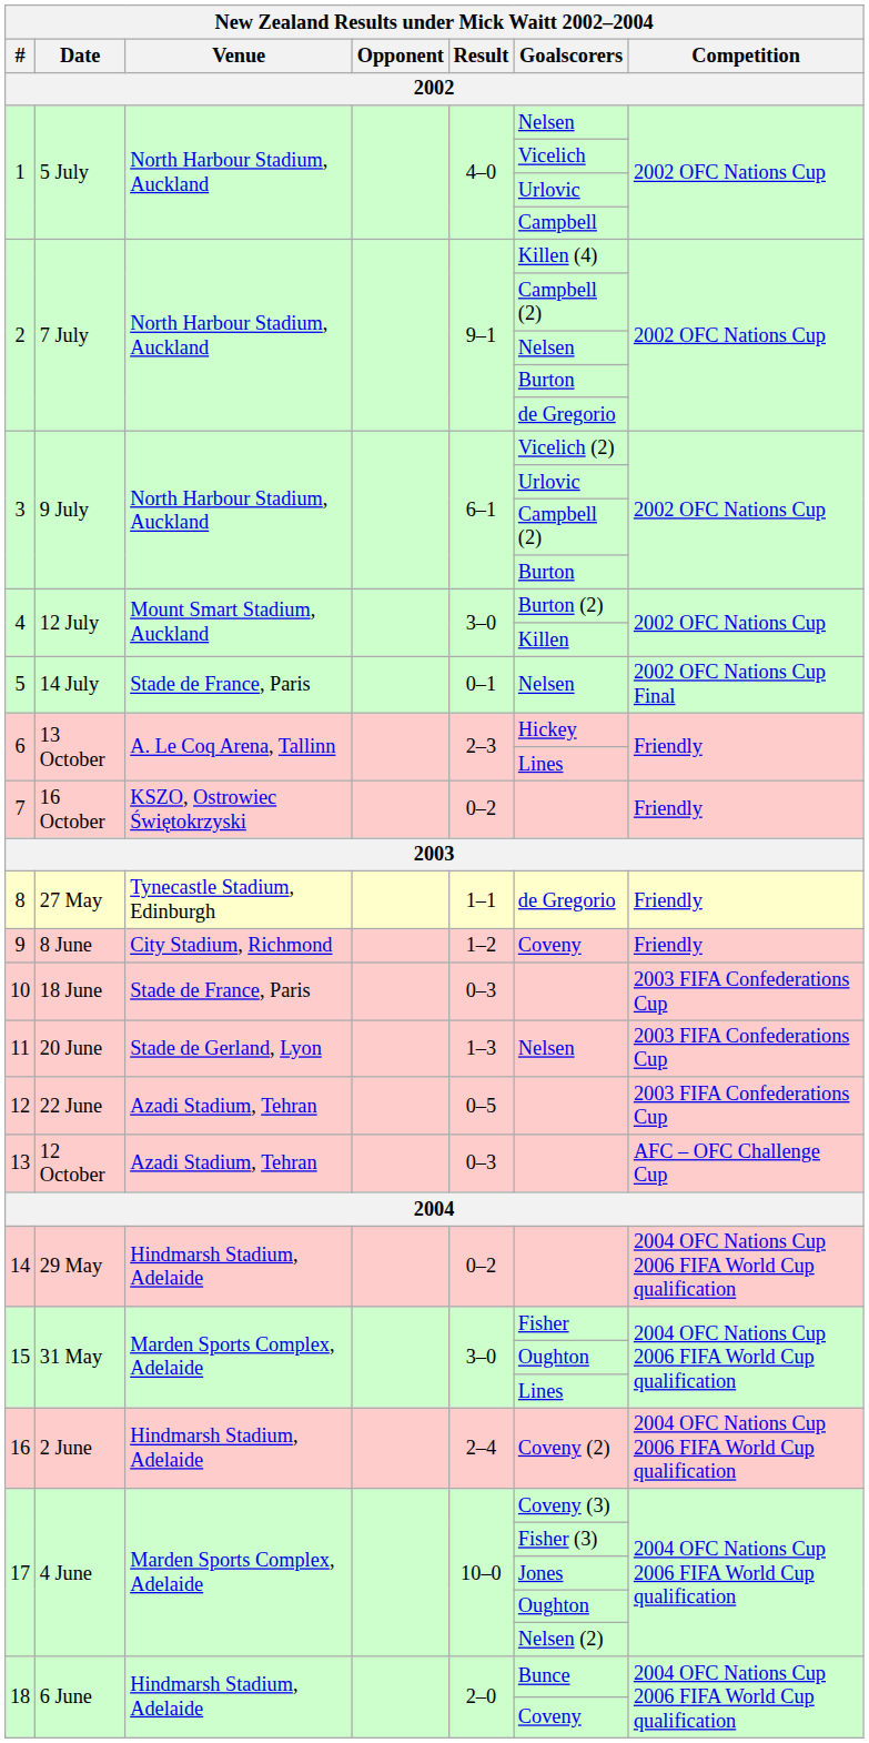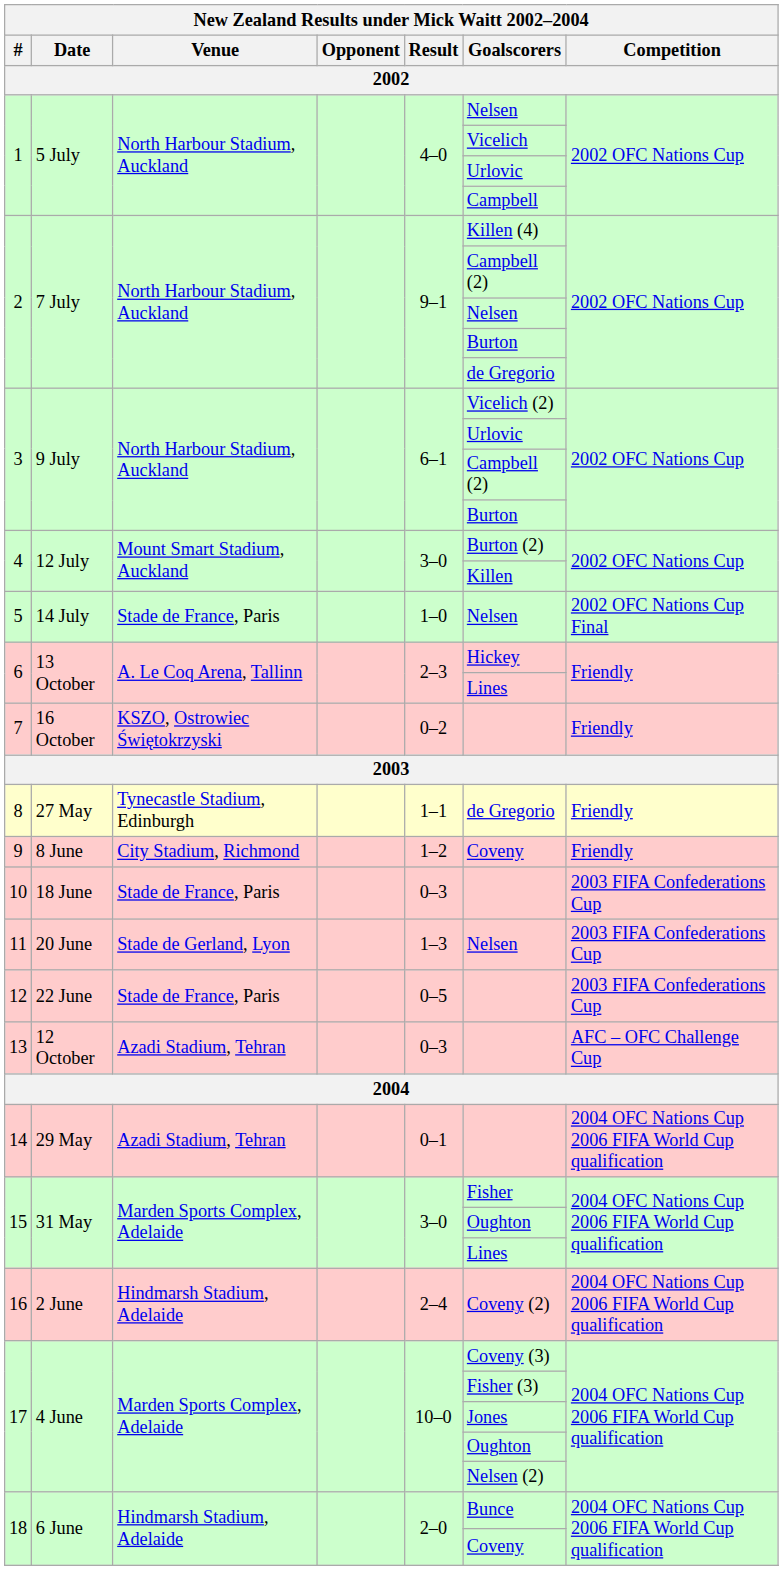5 | Result: 0–1 -> 1–0
12 | Venue: Azadi Stadium, Tehran -> Stade de France, Paris
14 | Venue: Hindmarsh Stadium, Adelaide -> Azadi Stadium, Tehran
14 | Result: 0–2 -> 0–1
